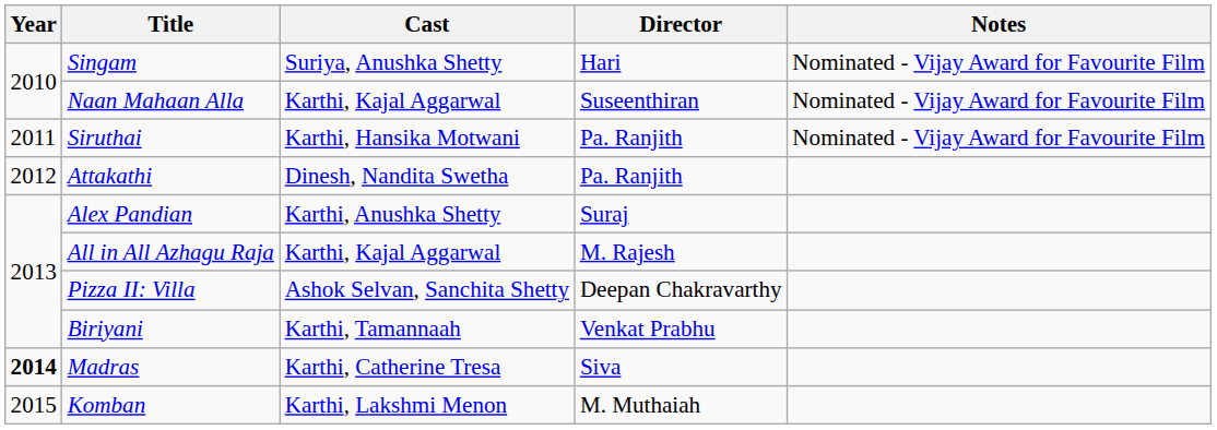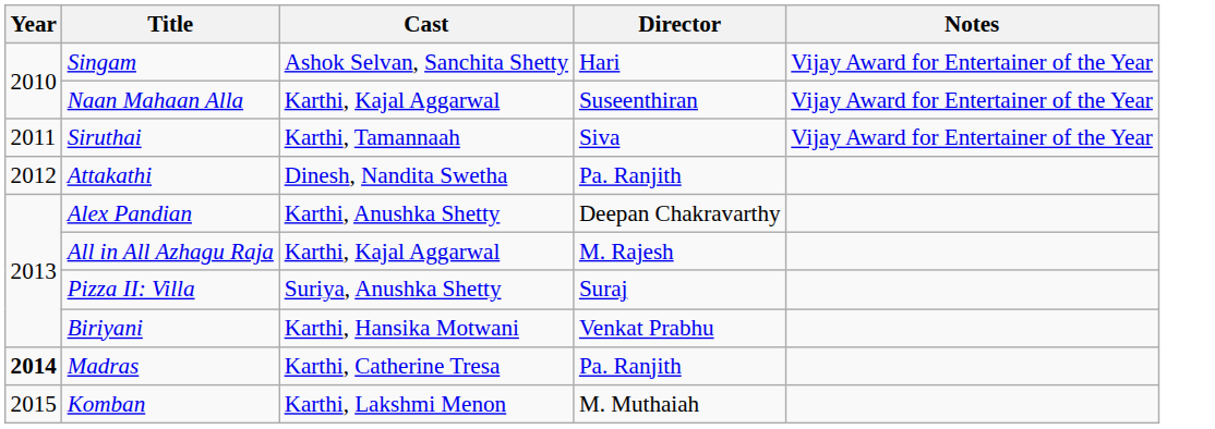Singam | Cast: Suriya, Anushka Shetty -> Ashok Selvan, Sanchita Shetty
Singam | Notes: Nominated - Vijay Award for Favourite Film -> Vijay Award for Entertainer of the Year
Naan Mahaan Alla | Notes: Nominated - Vijay Award for Favourite Film -> Vijay Award for Entertainer of the Year
Siruthai | Cast: Karthi, Hansika Motwani -> Karthi, Tamannaah
Siruthai | Director: Pa. Ranjith -> Siva
Siruthai | Notes: Nominated - Vijay Award for Favourite Film -> Vijay Award for Entertainer of the Year
Alex Pandian | Director: Suraj -> Deepan Chakravarthy
Pizza II: Villa | Cast: Ashok Selvan, Sanchita Shetty -> Suriya, Anushka Shetty
Pizza II: Villa | Director: Deepan Chakravarthy -> Suraj
Biriyani | Cast: Karthi, Tamannaah -> Karthi, Hansika Motwani
Madras | Director: Siva -> Pa. Ranjith
